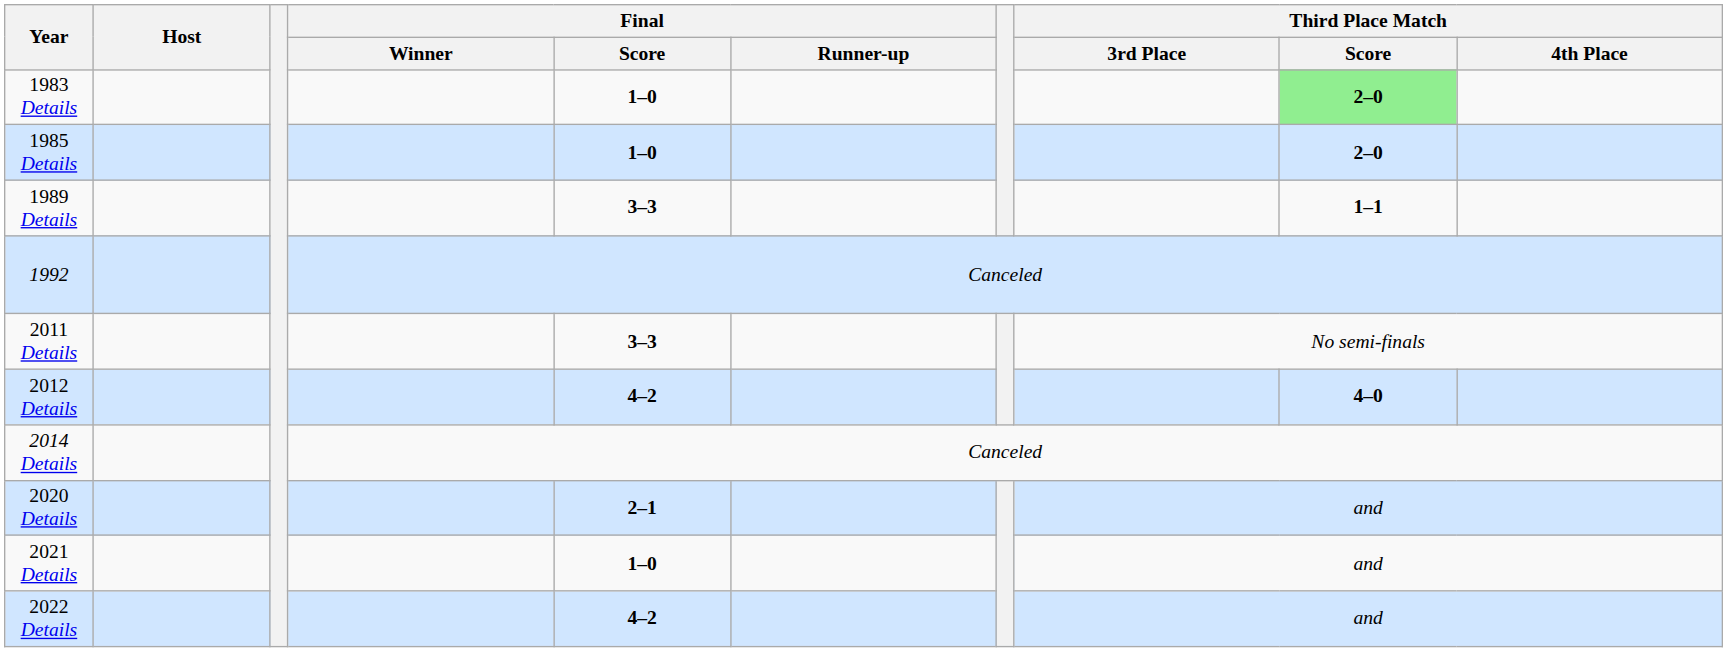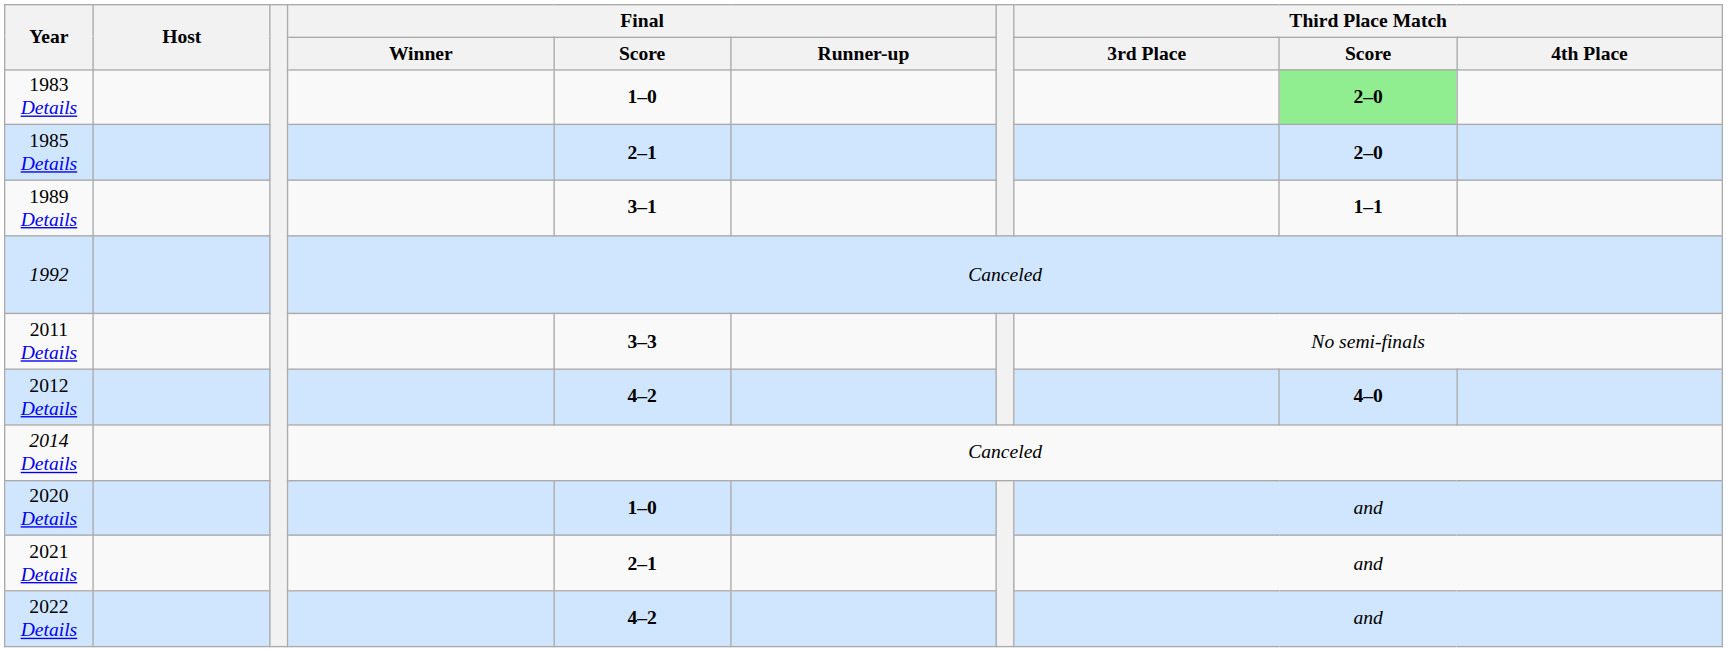1985 Details | Final / Score: 1–0 -> 2–1
1989 Details | Final / Score: 3–3 -> 3–1
2020 Details | Final / Score: 2–1 -> 1–0
2021 Details | Final / Score: 1–0 -> 2–1
